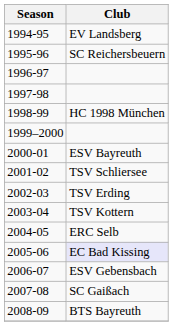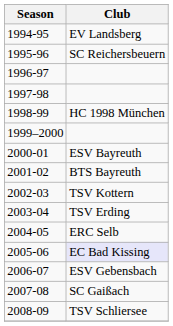2001-02 | Club: TSV Schliersee -> BTS Bayreuth
2002-03 | Club: TSV Erding -> TSV Kottern
2003-04 | Club: TSV Kottern -> TSV Erding
2008-09 | Club: BTS Bayreuth -> TSV Schliersee
